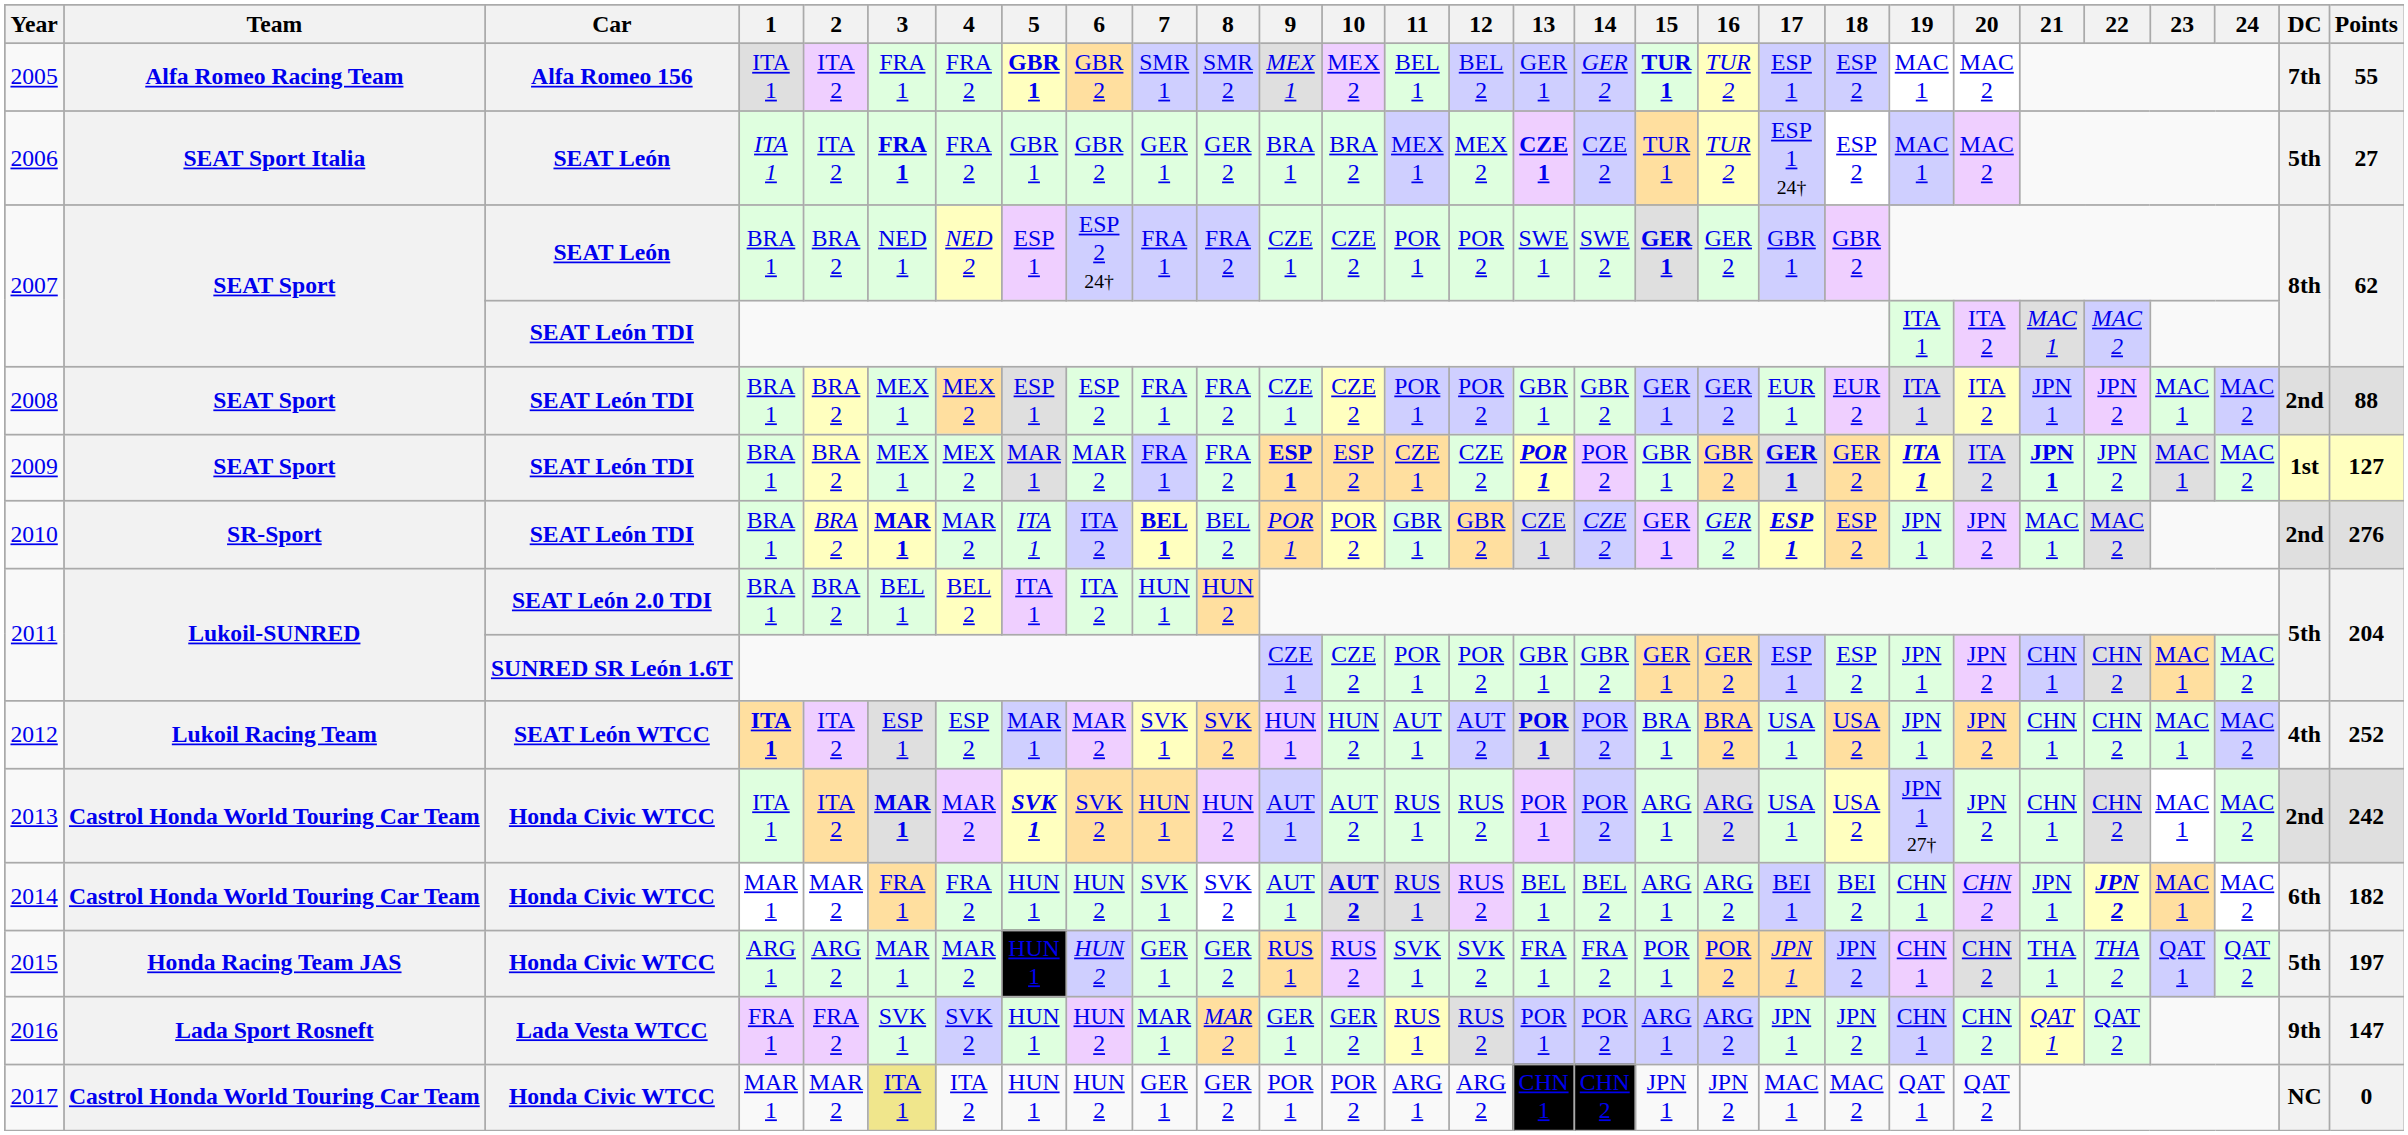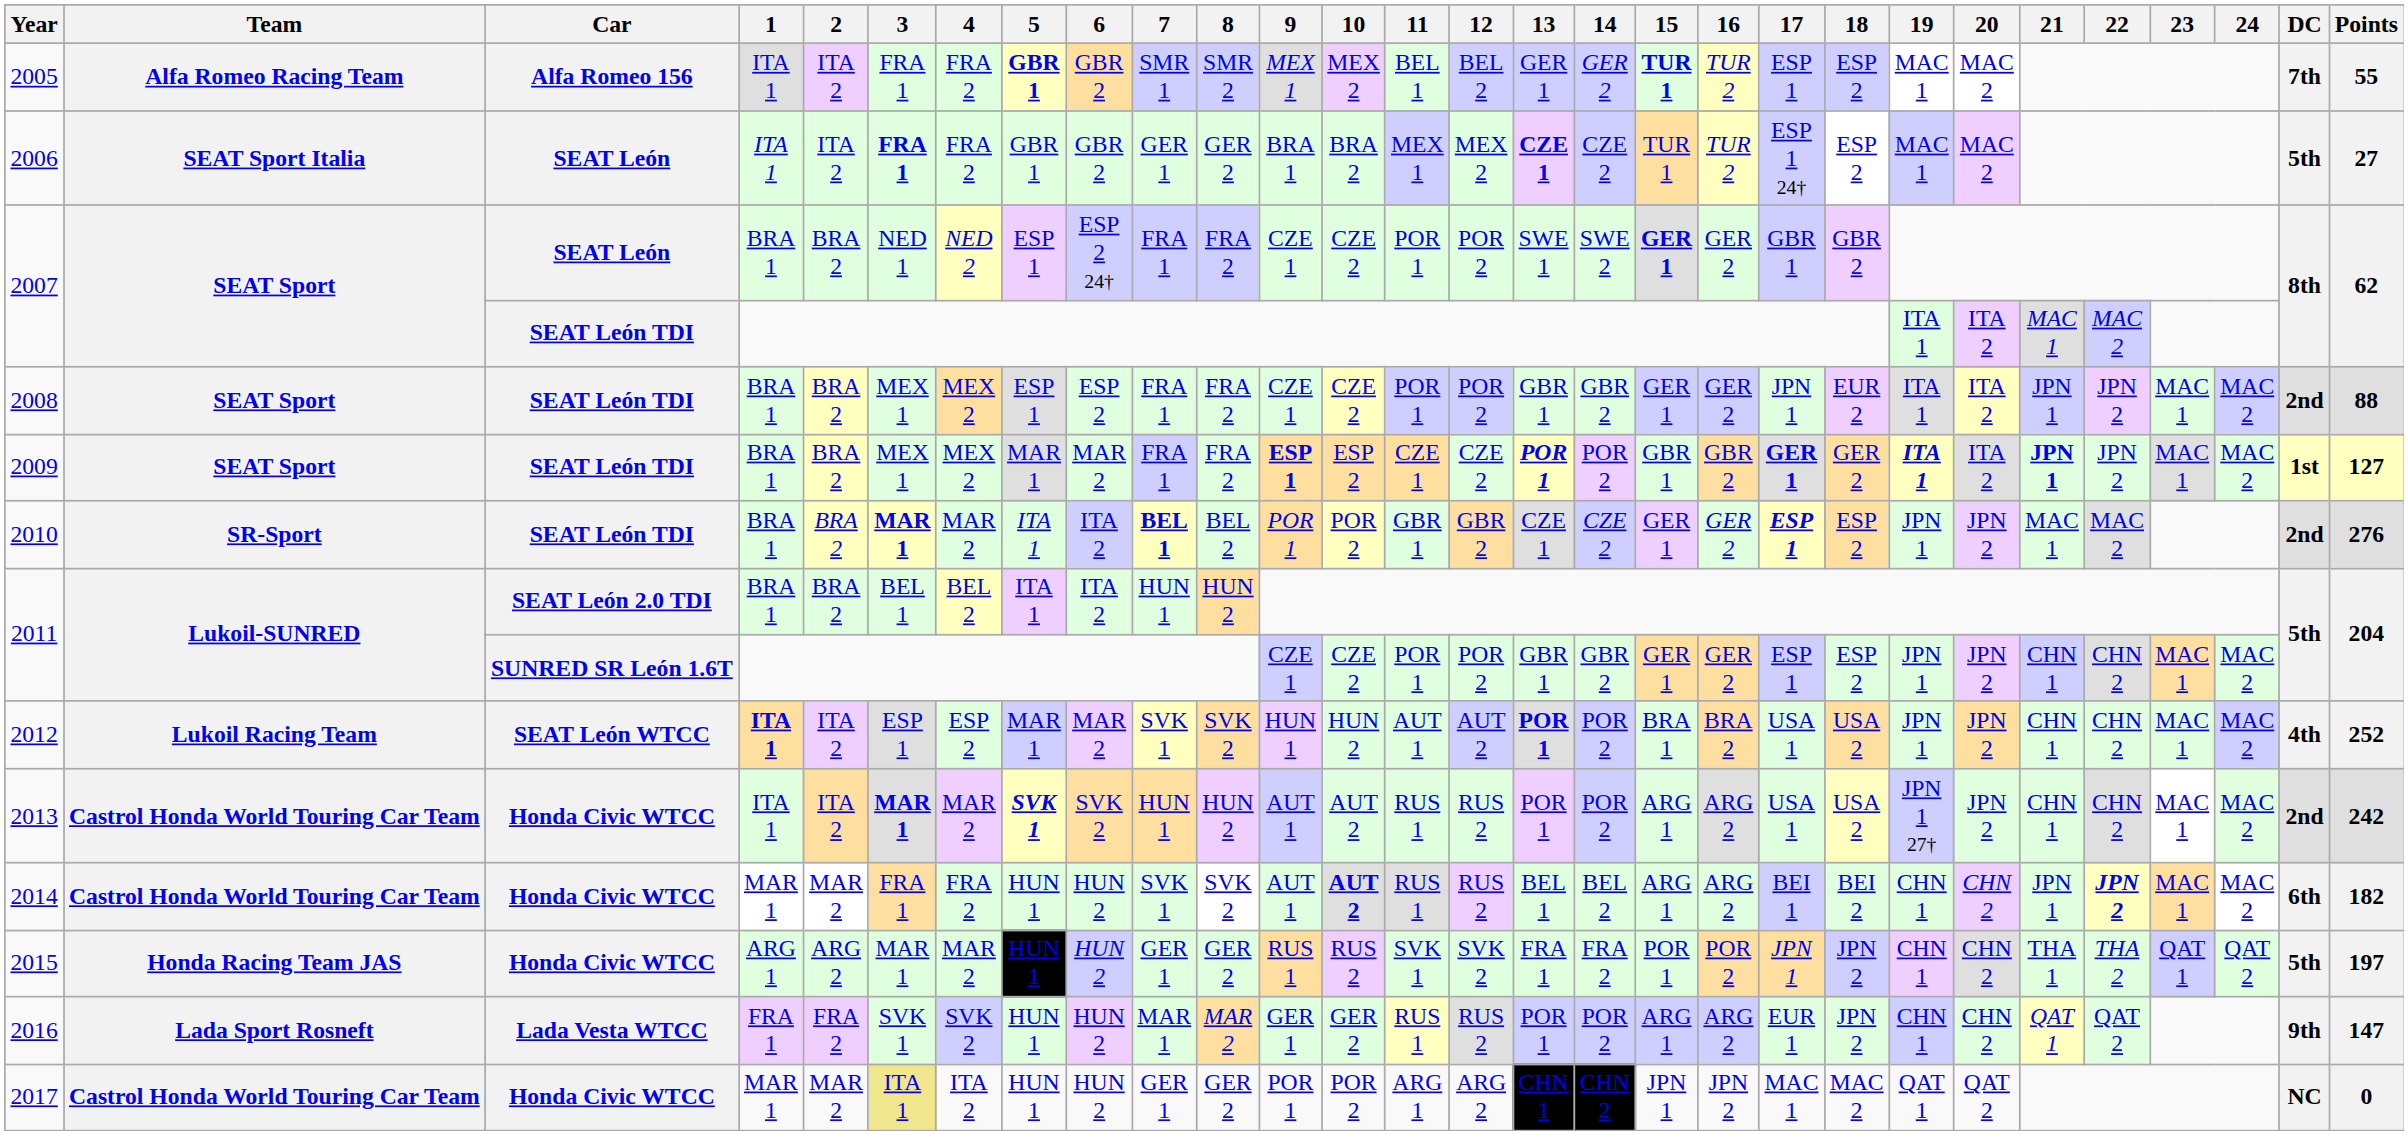2008 | 17: EUR 1 -> JPN 1
2016 | 17: JPN 1 -> EUR 1
